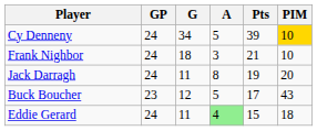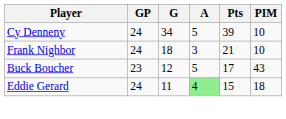Cy Denneny | PIM: gold background -> no background
- row: Jack Darragh | 24 | 11 | 8 | 19 | 20
